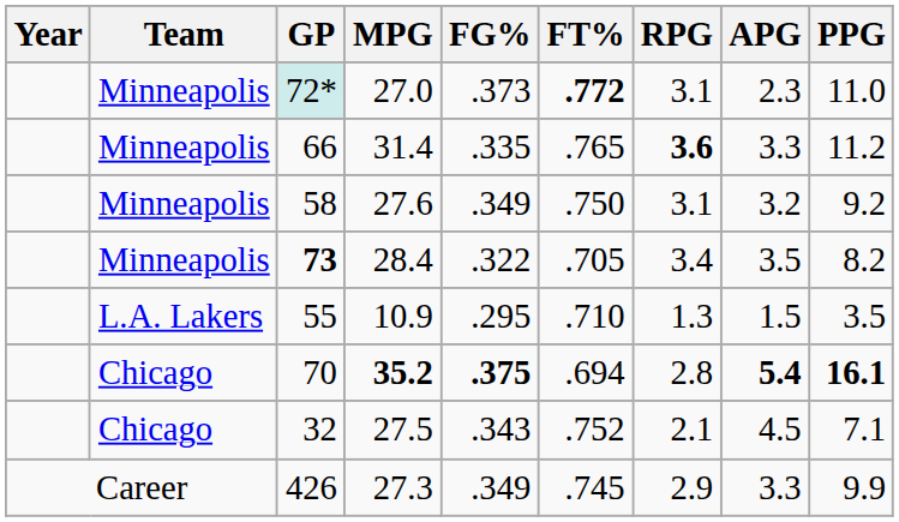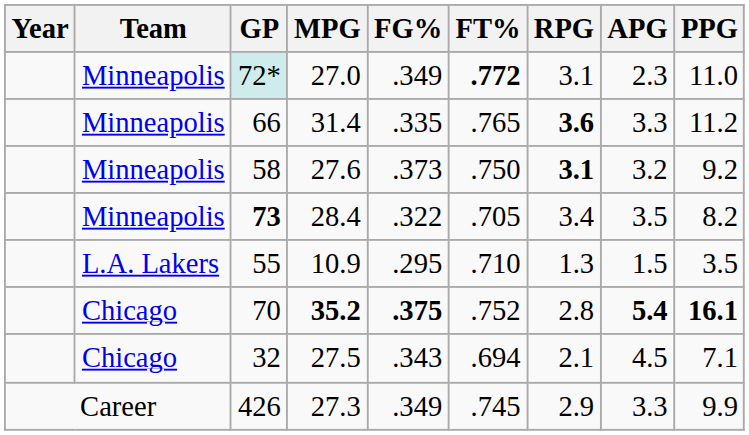72* | FG%: .373 -> .349
58 | FG%: .349 -> .373
58 | RPG: normal -> bold
70 | FT%: .694 -> .752
32 | FT%: .752 -> .694
